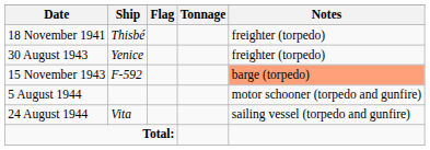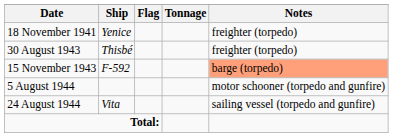18 November 1941 | Ship: Thisbé -> Yenice
30 August 1943 | Ship: Yenice -> Thisbé
